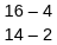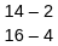rows swapped: 16 – 4 <-> 14 – 2
